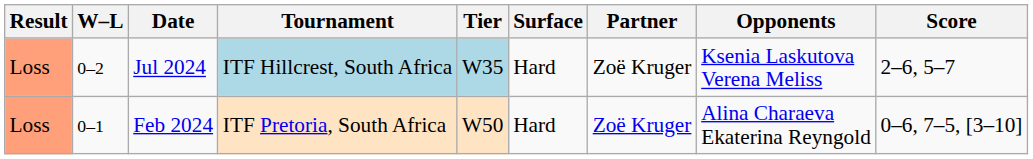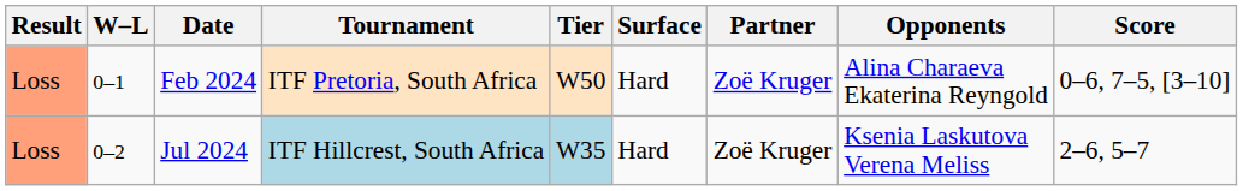rows swapped: Feb 2024 <-> Jul 2024
